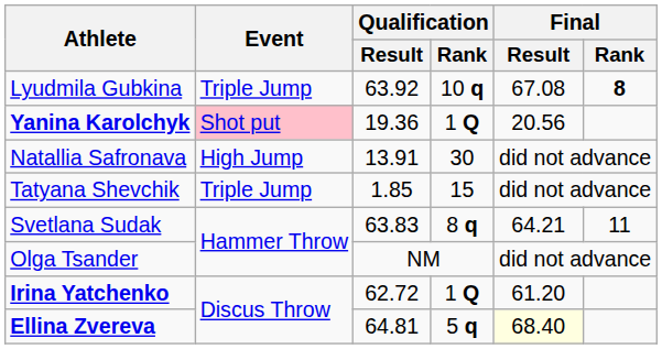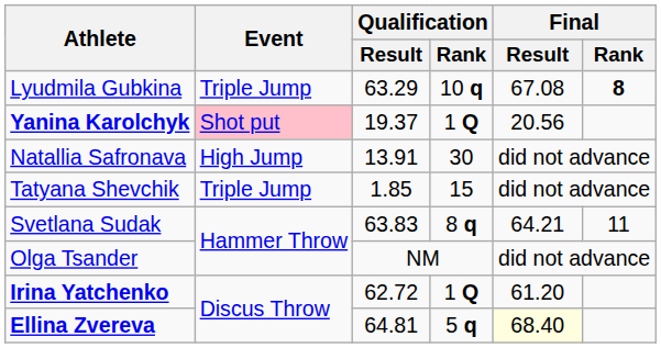Lyudmila Gubkina | Qualification / Result: 63.92 -> 63.29
Yanina Karolchyk | Qualification / Result: 19.36 -> 19.37
